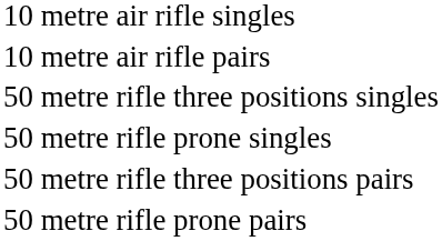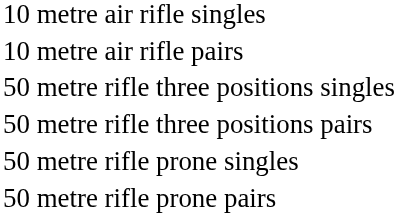rows swapped: 50 metre rifle three positions pairs <-> 50 metre rifle prone singles
